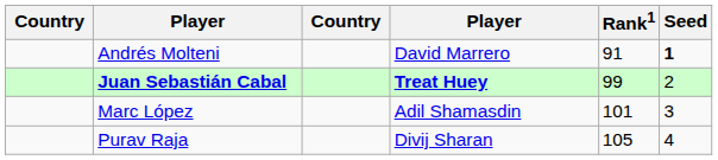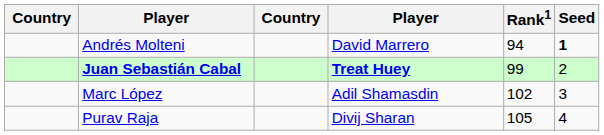Andrés Molteni | Rank1: 91 -> 94
Marc López | Rank1: 101 -> 102
